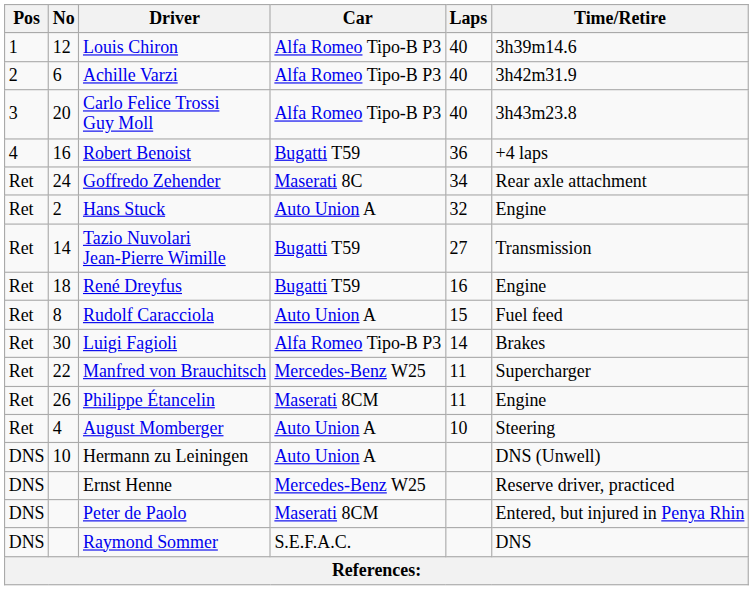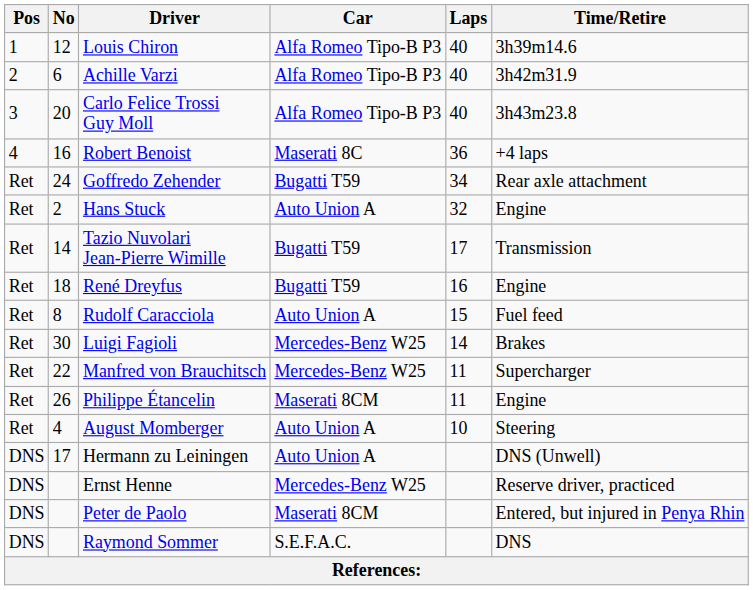Robert Benoist | Car: Bugatti T59 -> Maserati 8C
Goffredo Zehender | Car: Maserati 8C -> Bugatti T59
Tazio Nuvolari Jean-Pierre Wimille | Laps: 27 -> 17
Luigi Fagioli | Car: Alfa Romeo Tipo-B P3 -> Mercedes-Benz W25
Hermann zu Leiningen | No: 10 -> 17
